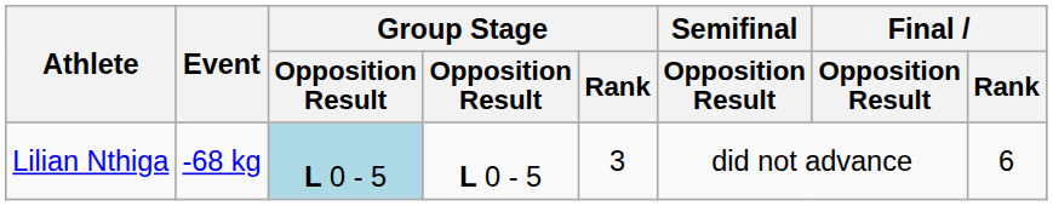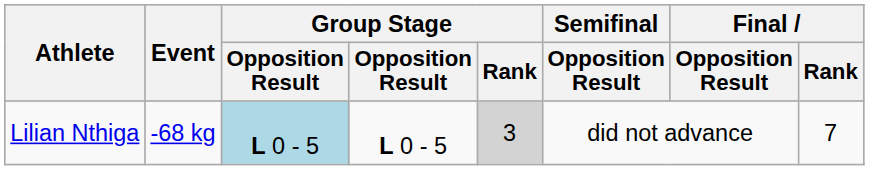Lilian Nthiga | Group Stage / Rank: no background -> lightgrey background
Lilian Nthiga | Final / Rank: 6 -> 7
